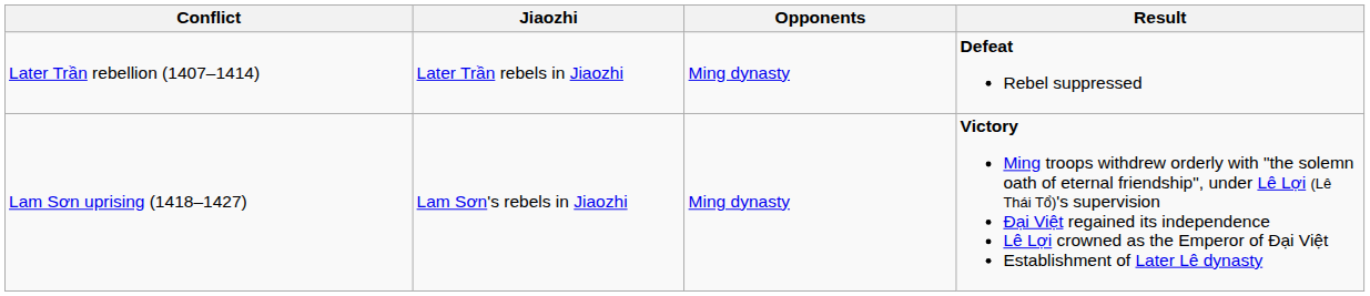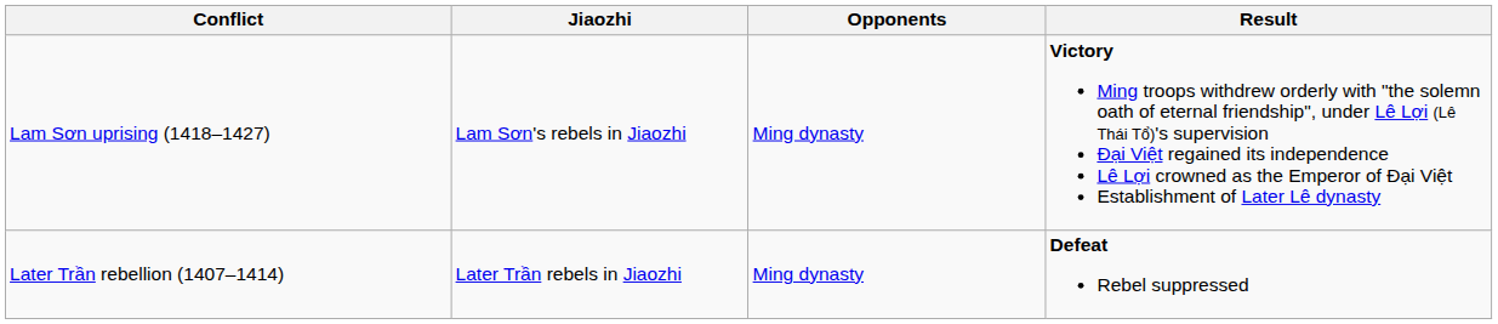rows swapped: Later Trần rebellion (1407–1414) <-> Lam Sơn uprising (1418–1427)
